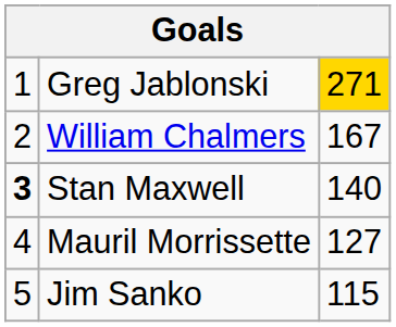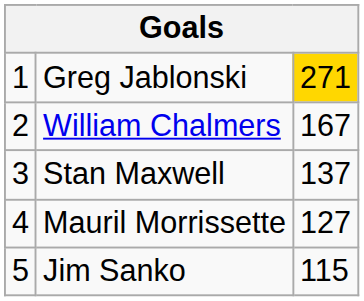Stan Maxwell | column 1: bold -> normal
Stan Maxwell | column 3: 140 -> 137
